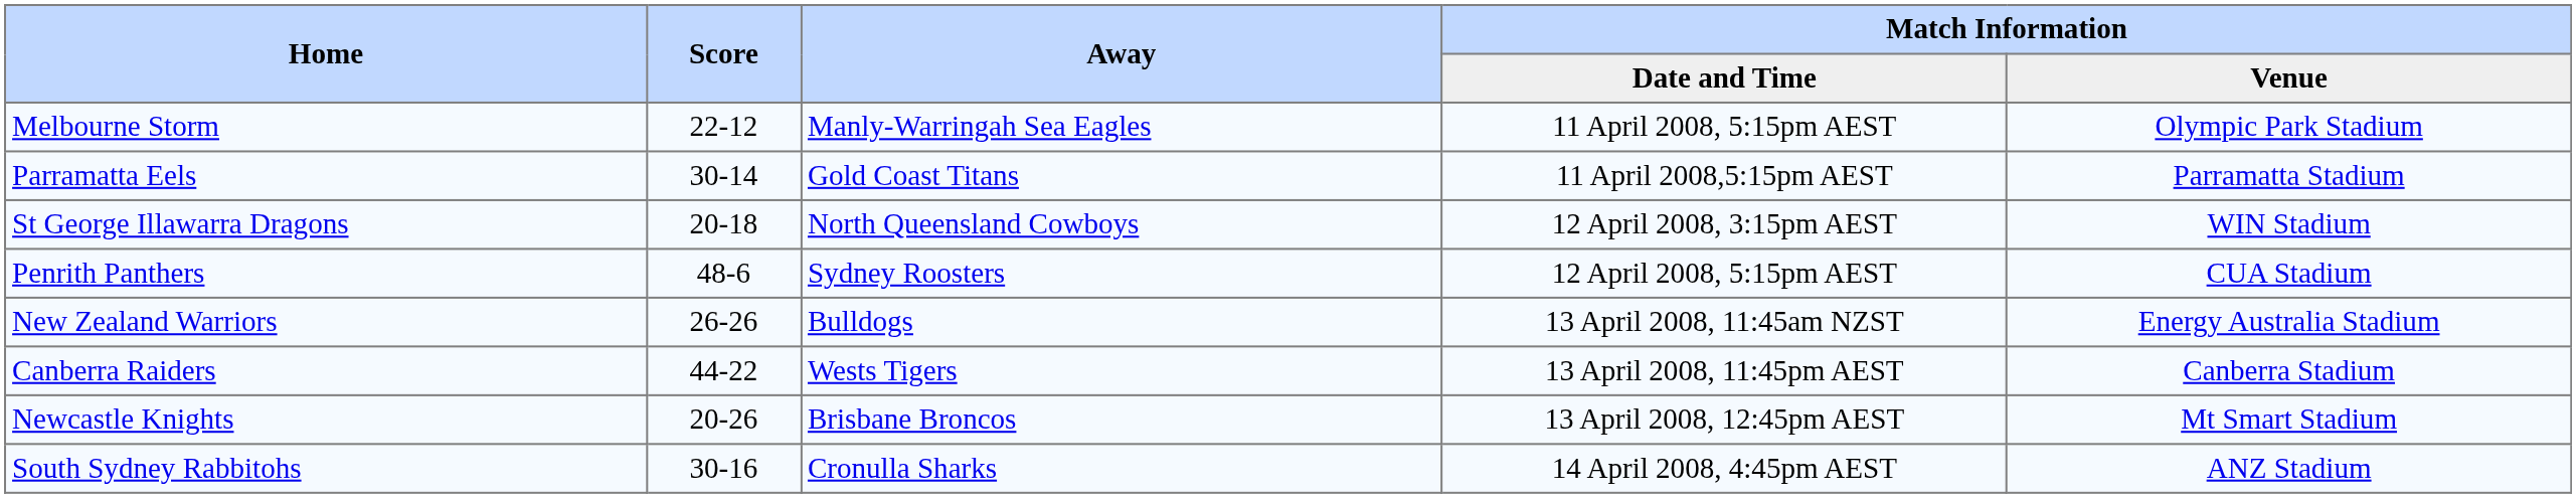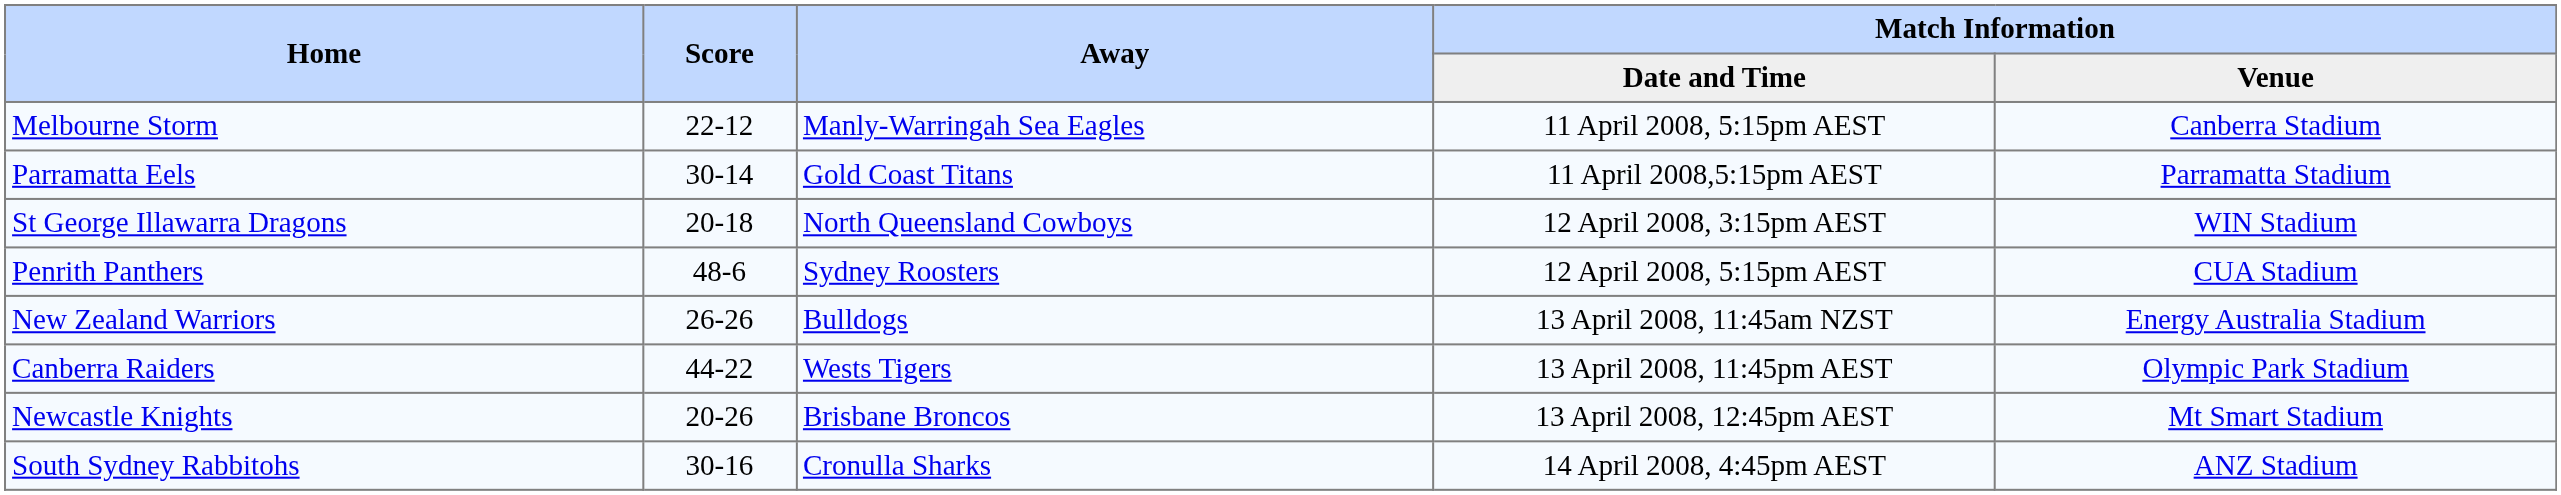Melbourne Storm | Match Information / Venue: Olympic Park Stadium -> Canberra Stadium
Canberra Raiders | Match Information / Venue: Canberra Stadium -> Olympic Park Stadium
